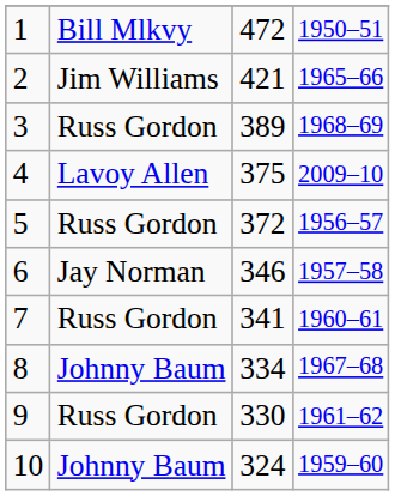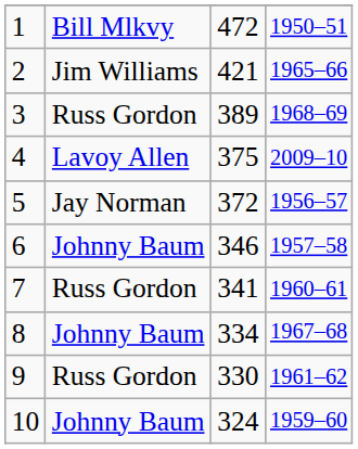5 | column 2: Russ Gordon -> Jay Norman
6 | column 2: Jay Norman -> Johnny Baum
